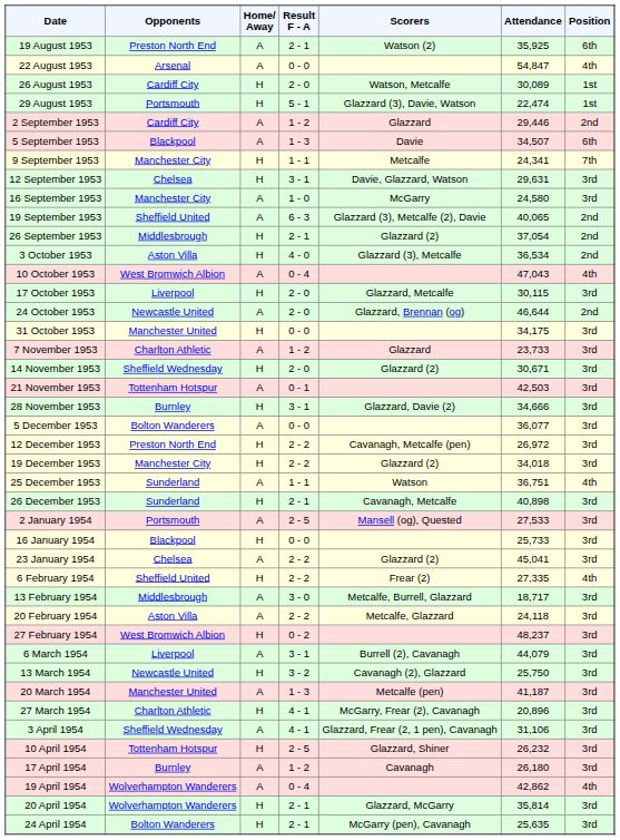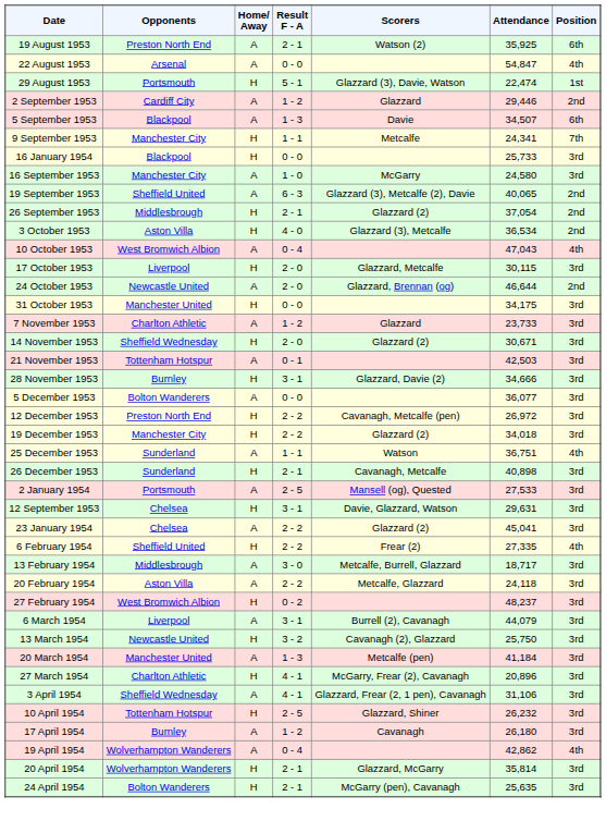- row: 26 August 1953 | Cardiff City | H | 2 - 0 | Watson, Metcalfe | 30,089 | 1st
rows swapped: 12 September 1953 <-> 16 January 1954
20 March 1954 | Attendance: 41,187 -> 41,184
